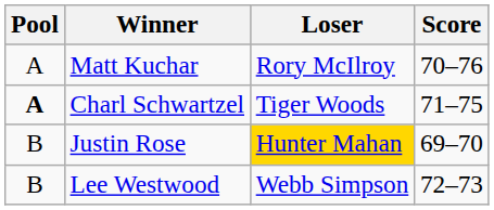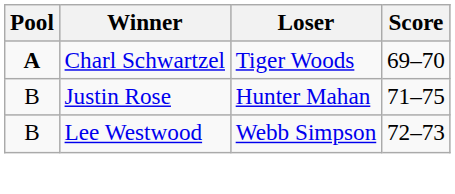- row: A | Matt Kuchar | Rory McIlroy | 70–76
Charl Schwartzel | Score: 71–75 -> 69–70
Justin Rose | Loser: gold background -> no background
Justin Rose | Score: 69–70 -> 71–75
